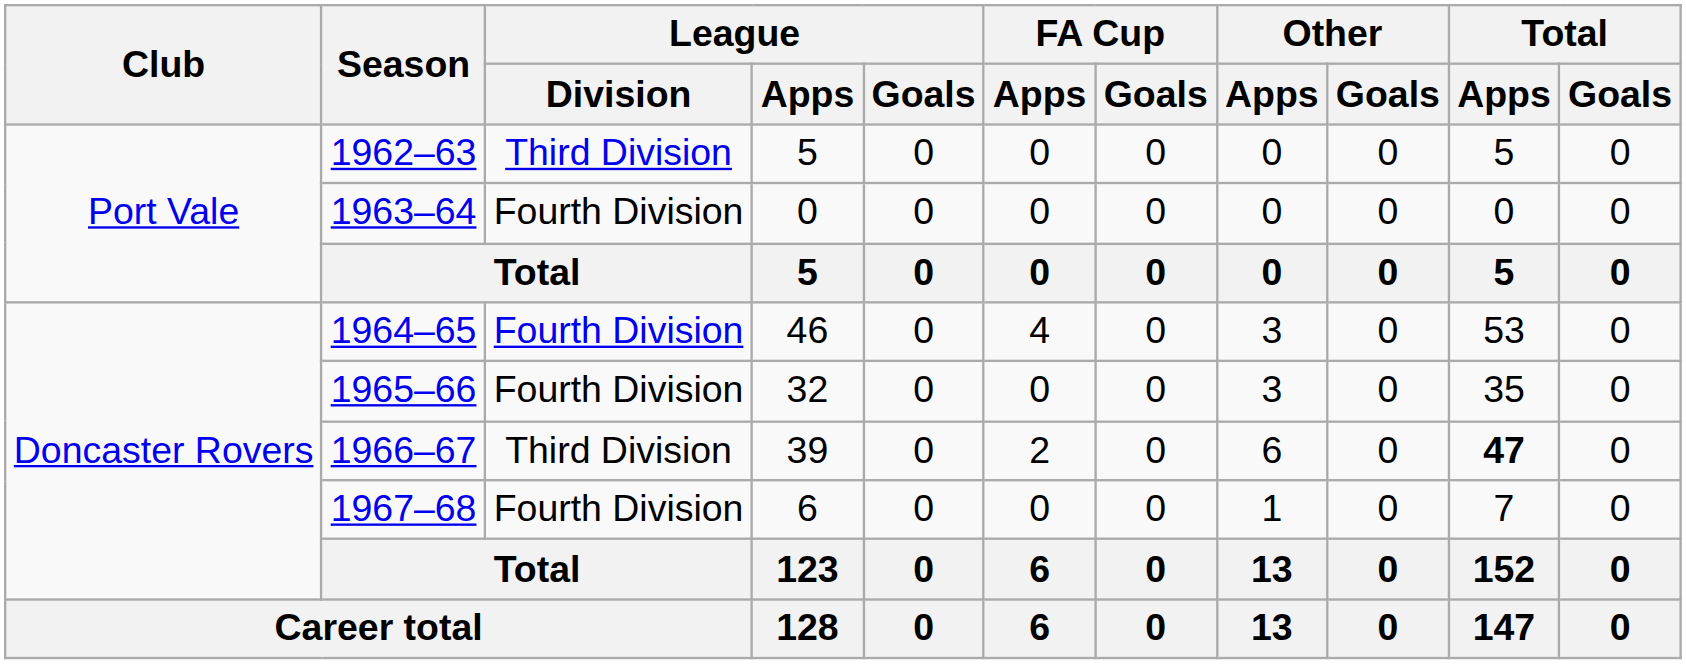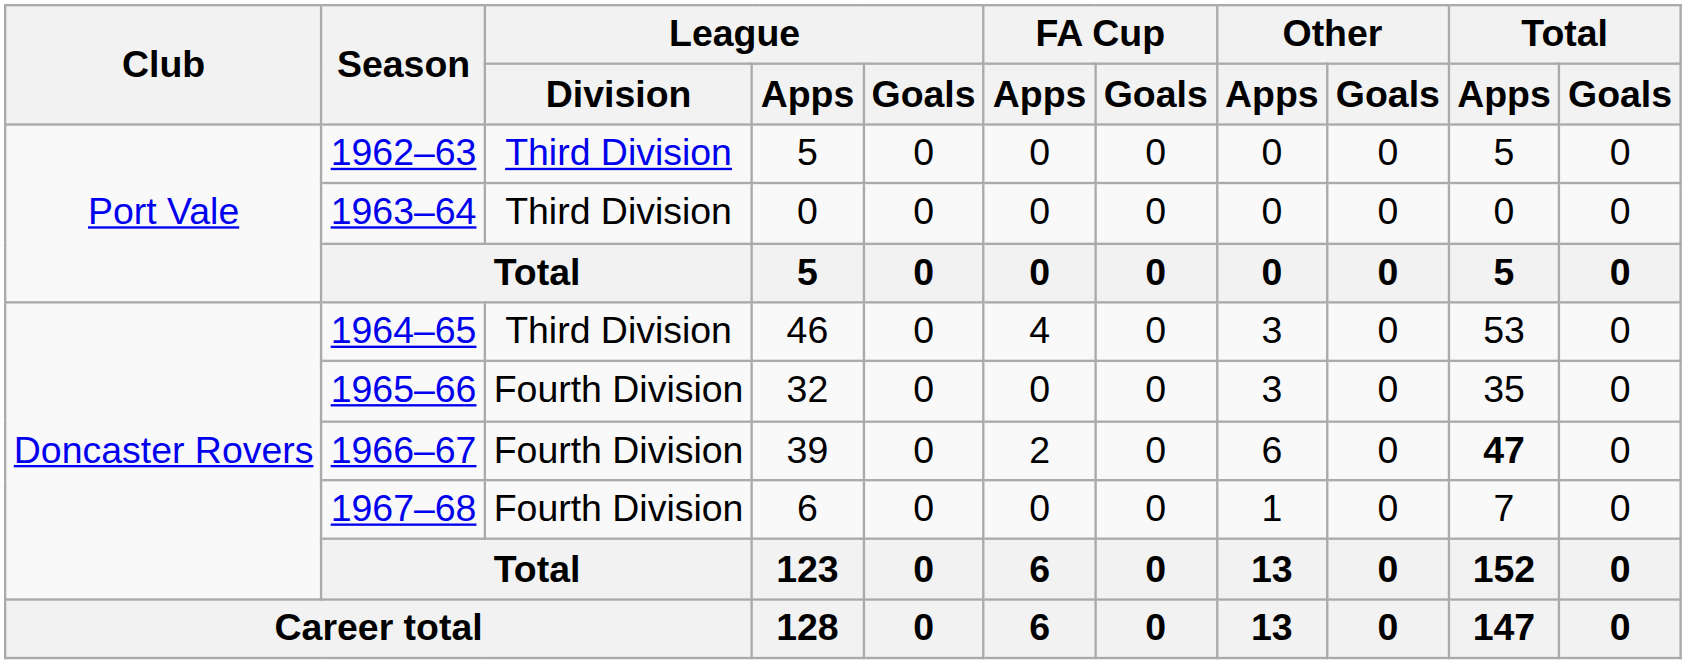1963–64 | League / Division: Fourth Division -> Third Division
1964–65 | League / Division: Fourth Division -> Third Division
1966–67 | League / Division: Third Division -> Fourth Division
